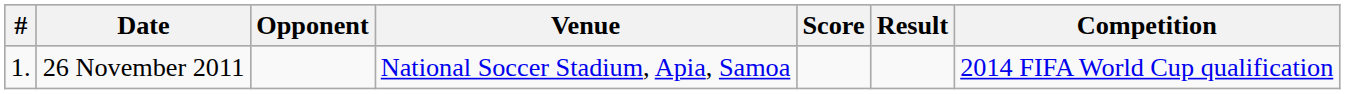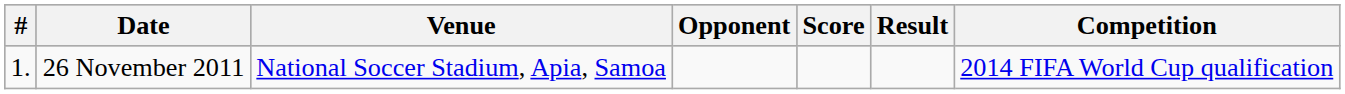columns swapped: Venue <-> Opponent
